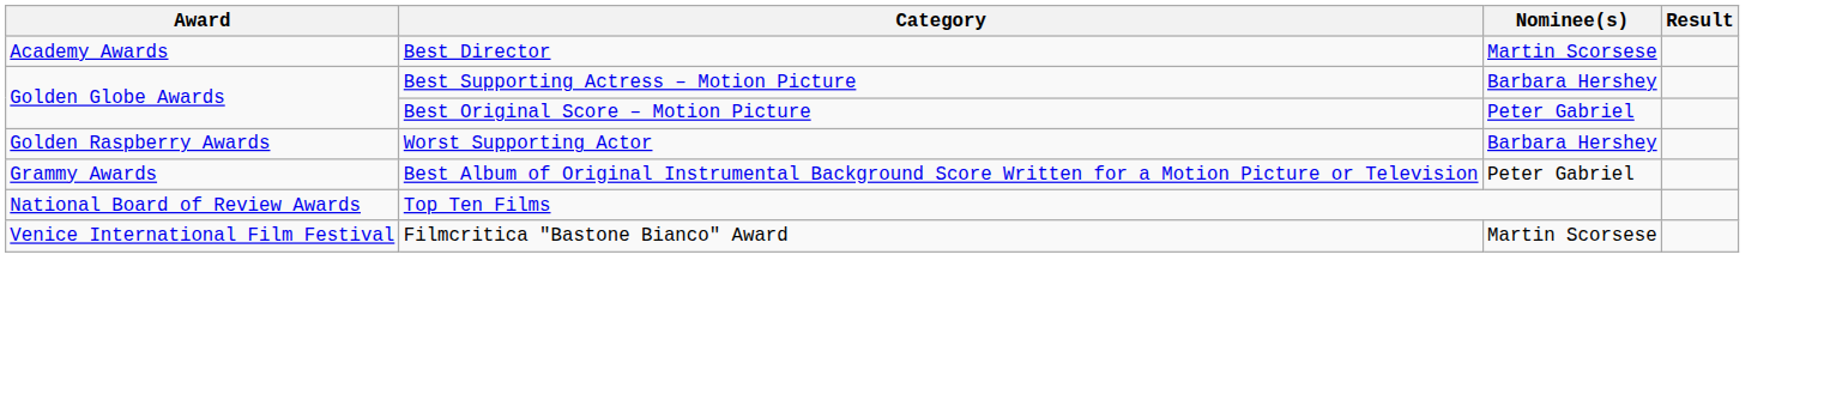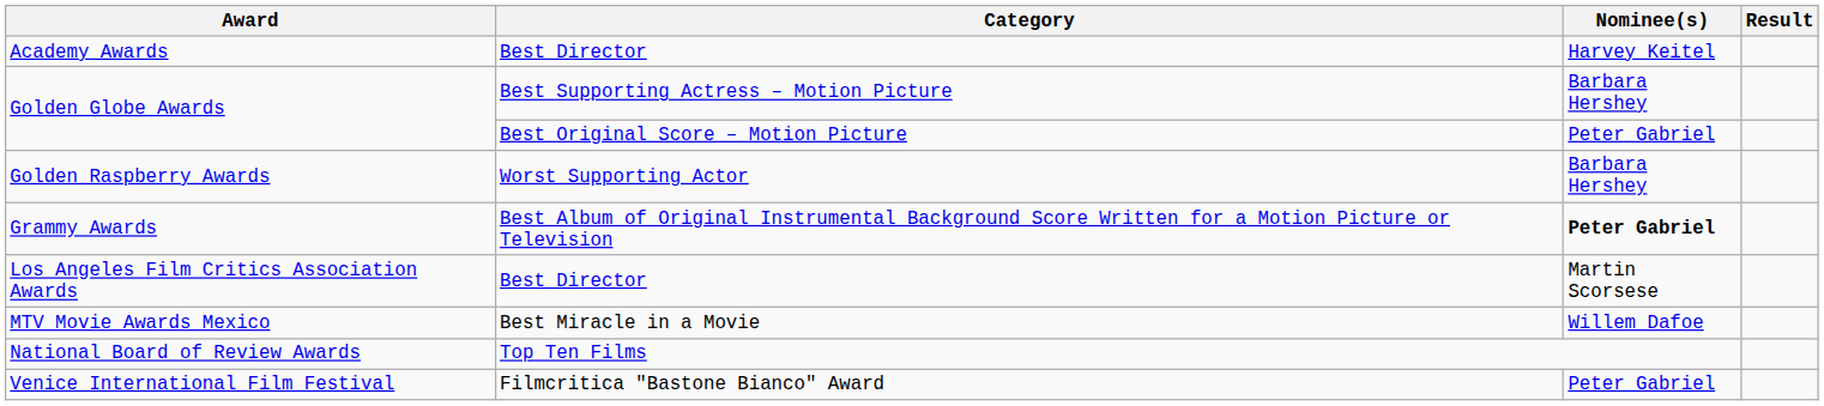Academy Awards | Nominee(s): Martin Scorsese -> Harvey Keitel
Grammy Awards | Nominee(s): normal -> bold
+ row: Los Angeles Film Critics Association Awards | Best Director | Martin Scorsese
+ row: MTV Movie Awards Mexico | Best Miracle in a Movie | Willem Dafoe
Venice International Film Festival | Nominee(s): Martin Scorsese -> Peter Gabriel
